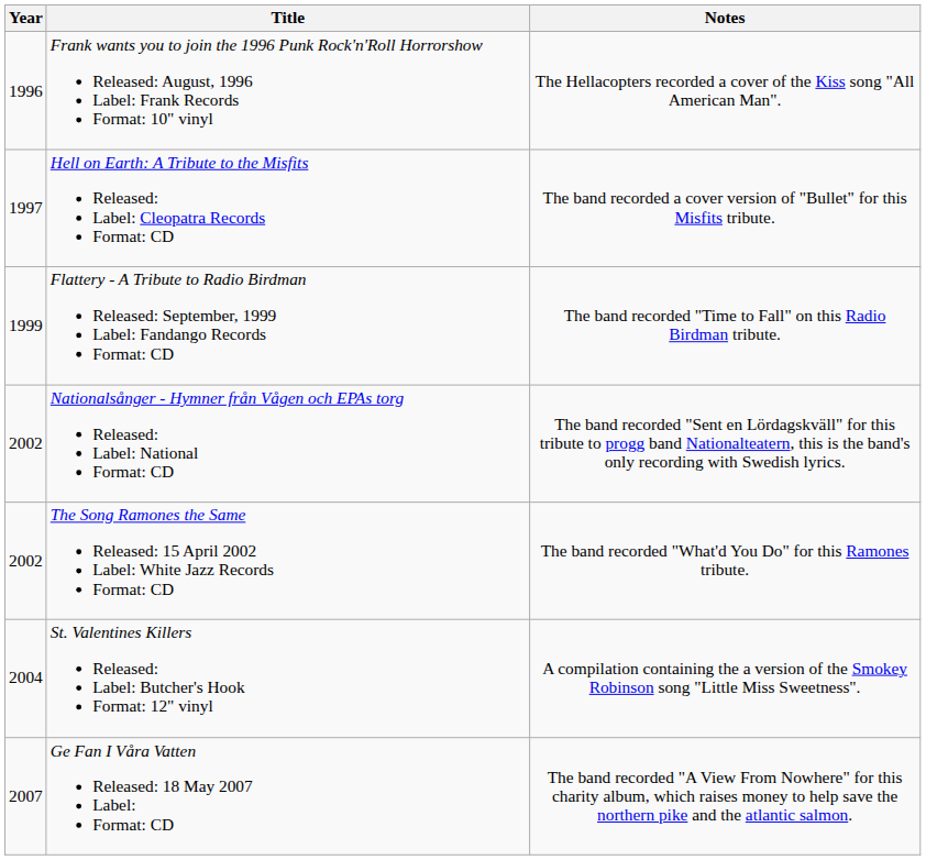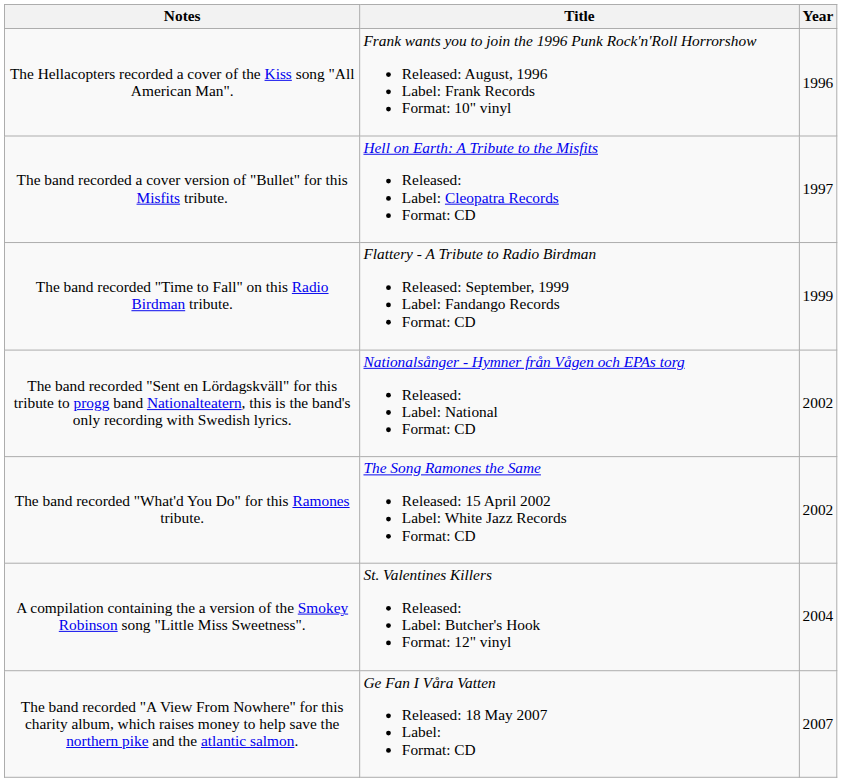columns swapped: Year <-> Notes
